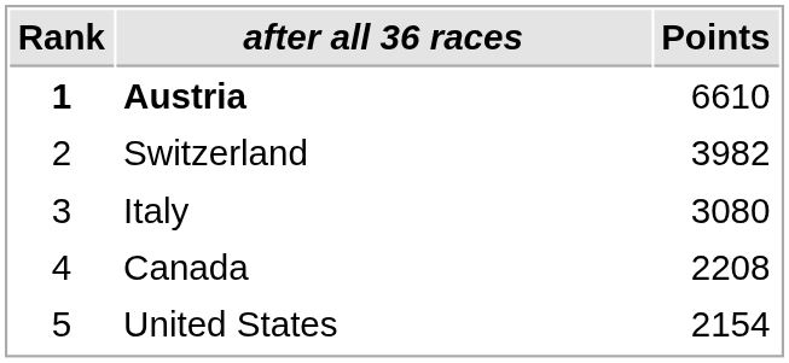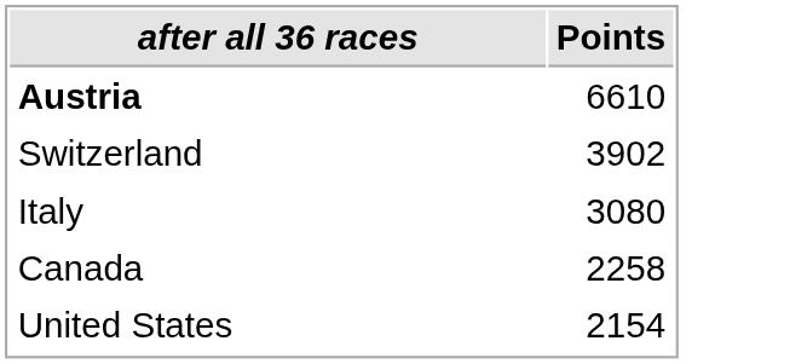- column: Rank | 1 | 2 | 3 | 4 | 5
Switzerland | Points: 3982 -> 3902
Canada | Points: 2208 -> 2258
